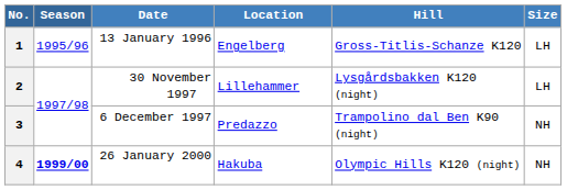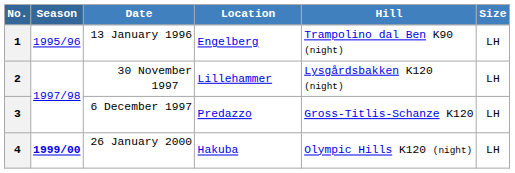1 | Hill: Gross-Titlis-Schanze K120 -> Trampolino dal Ben K90 (night)
3 | Hill: Trampolino dal Ben K90 (night) -> Gross-Titlis-Schanze K120
3 | Size: NH -> LH
4 | Size: NH -> LH
